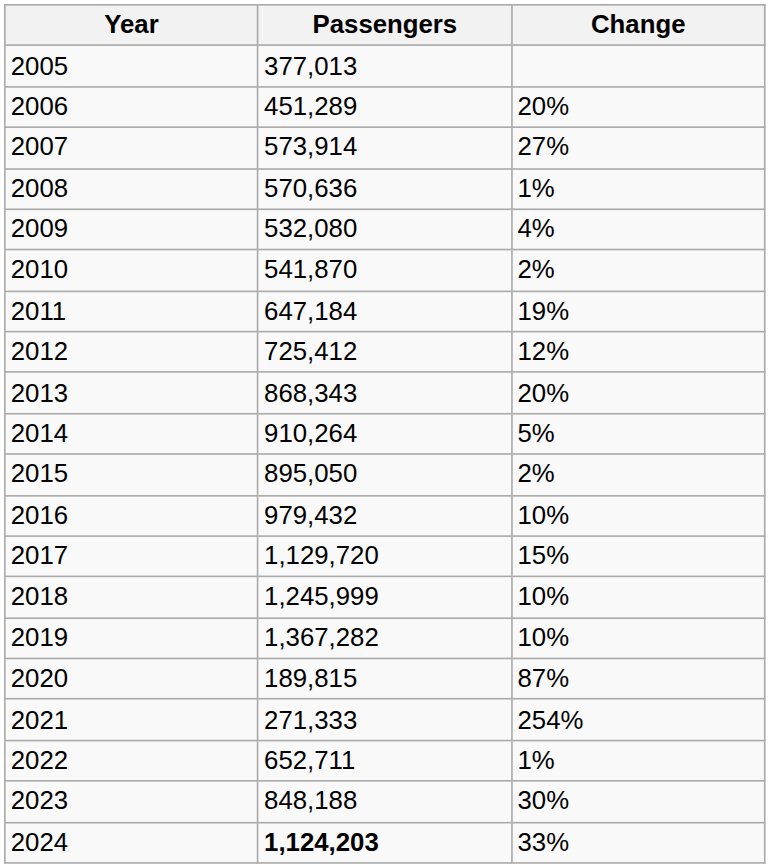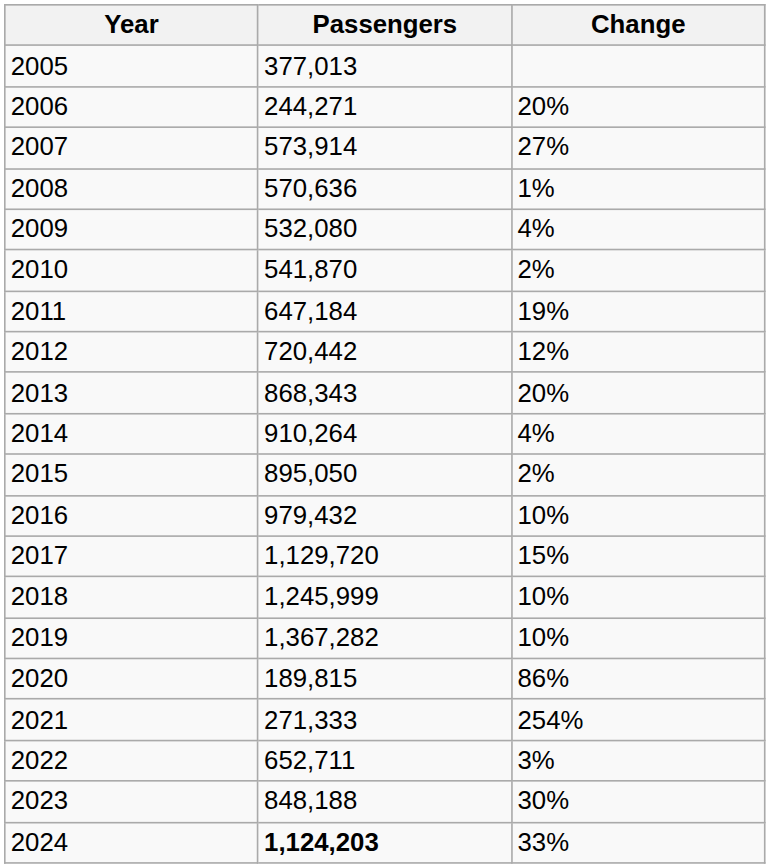2006 | Passengers: 451,289 -> 244,271
2012 | Passengers: 725,412 -> 720,442
2014 | Change: 5% -> 4%
2020 | Change: 87% -> 86%
2022 | Change: 1% -> 3%
